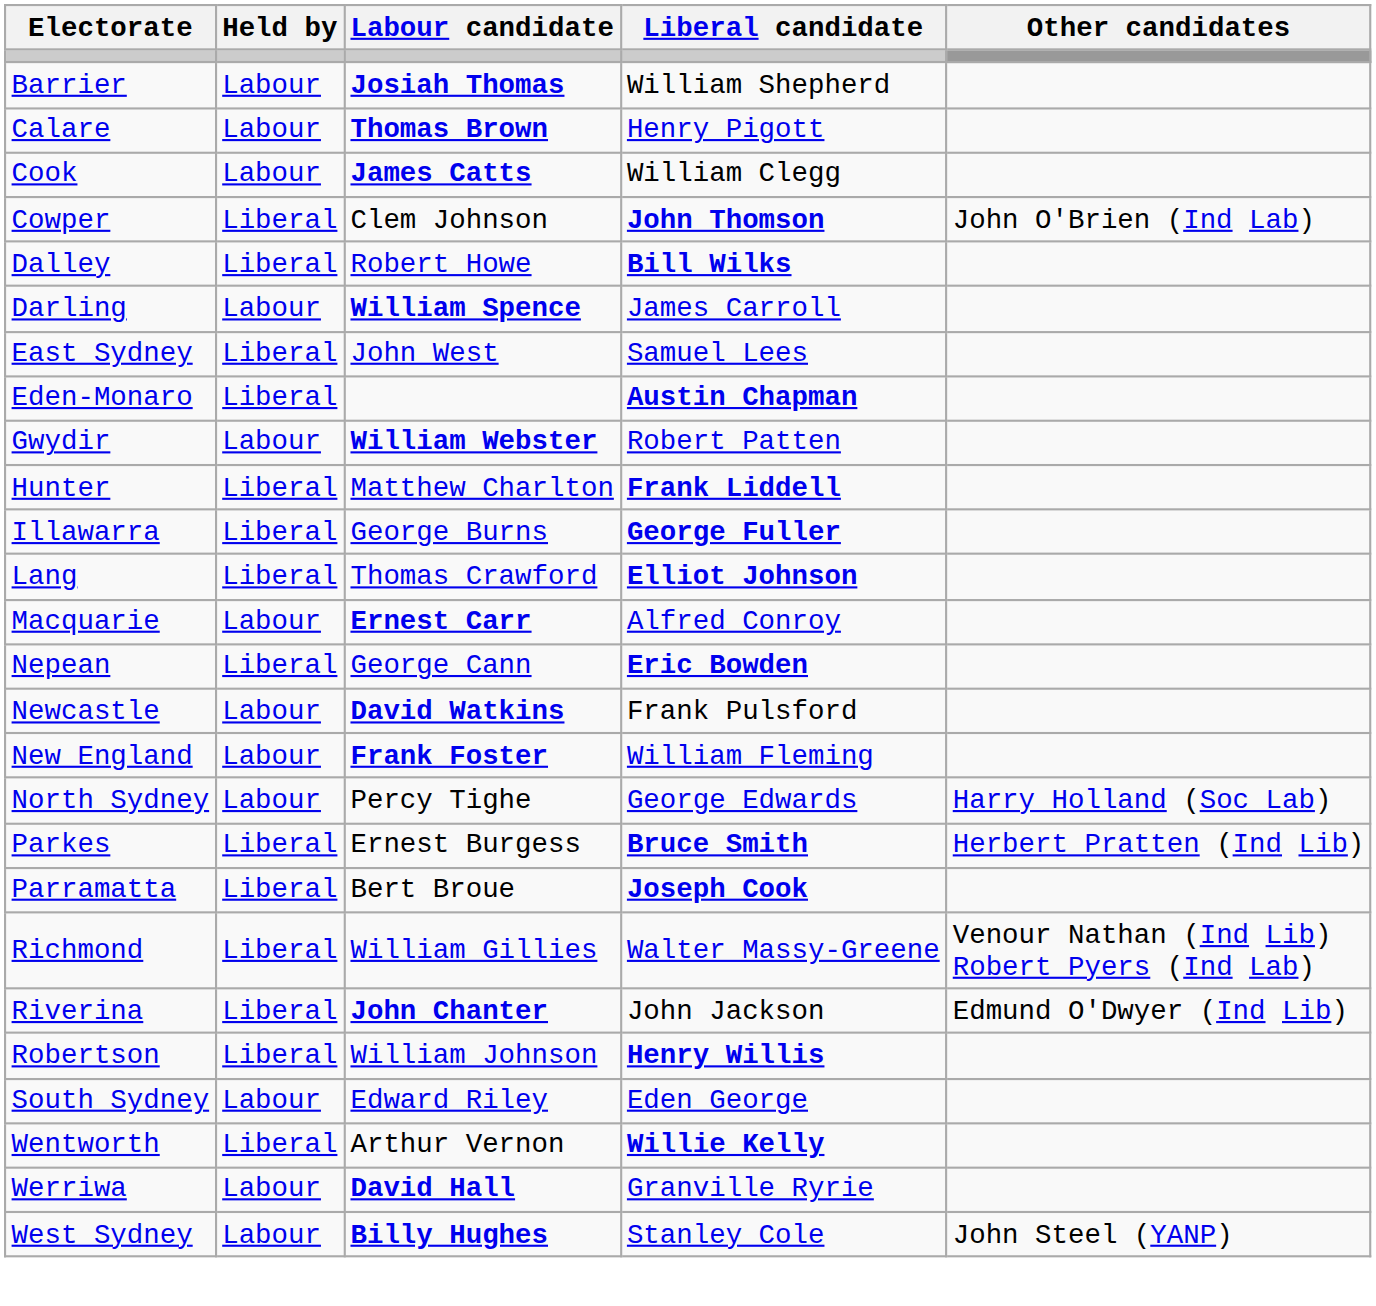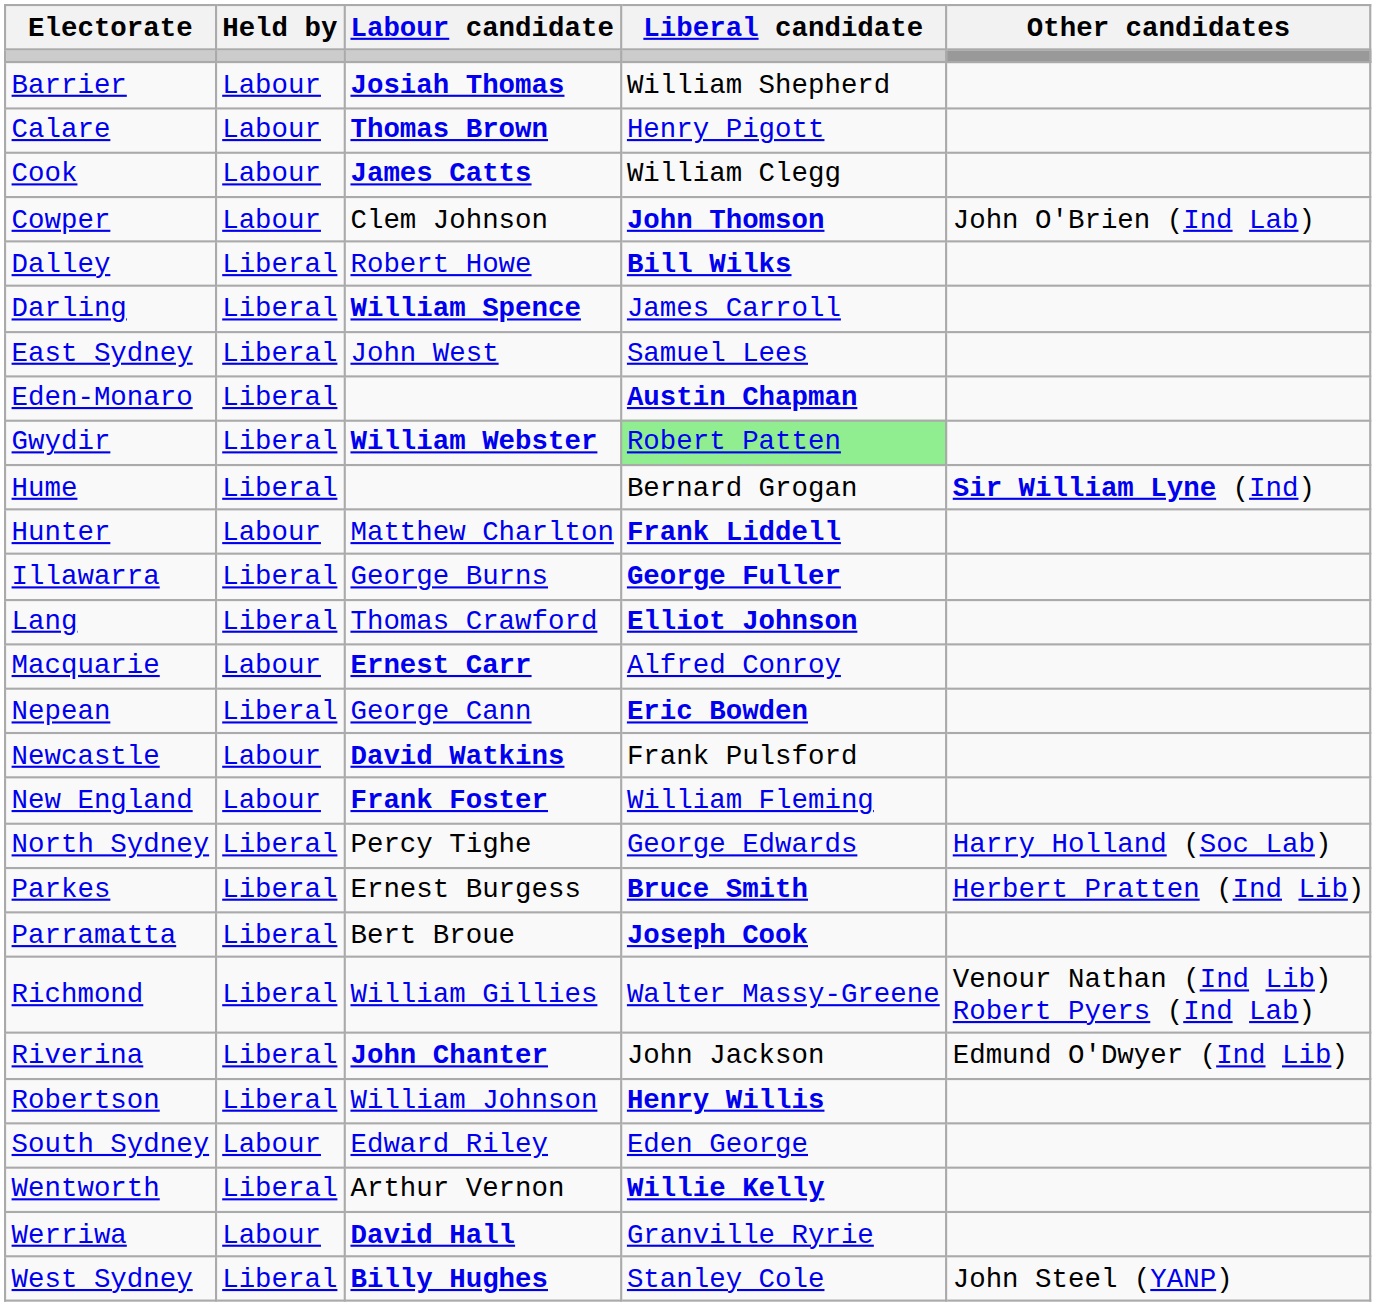Cowper | Held by: Liberal -> Labour
Darling | Held by: Labour -> Liberal
Gwydir | Held by: Labour -> Liberal
Gwydir | Liberal candidate: no background -> lightgreen background
+ row: Hume | Liberal | Bernard Grogan | Sir William Lyne (Ind)
Hunter | Held by: Liberal -> Labour
North Sydney | Held by: Labour -> Liberal
West Sydney | Held by: Labour -> Liberal
